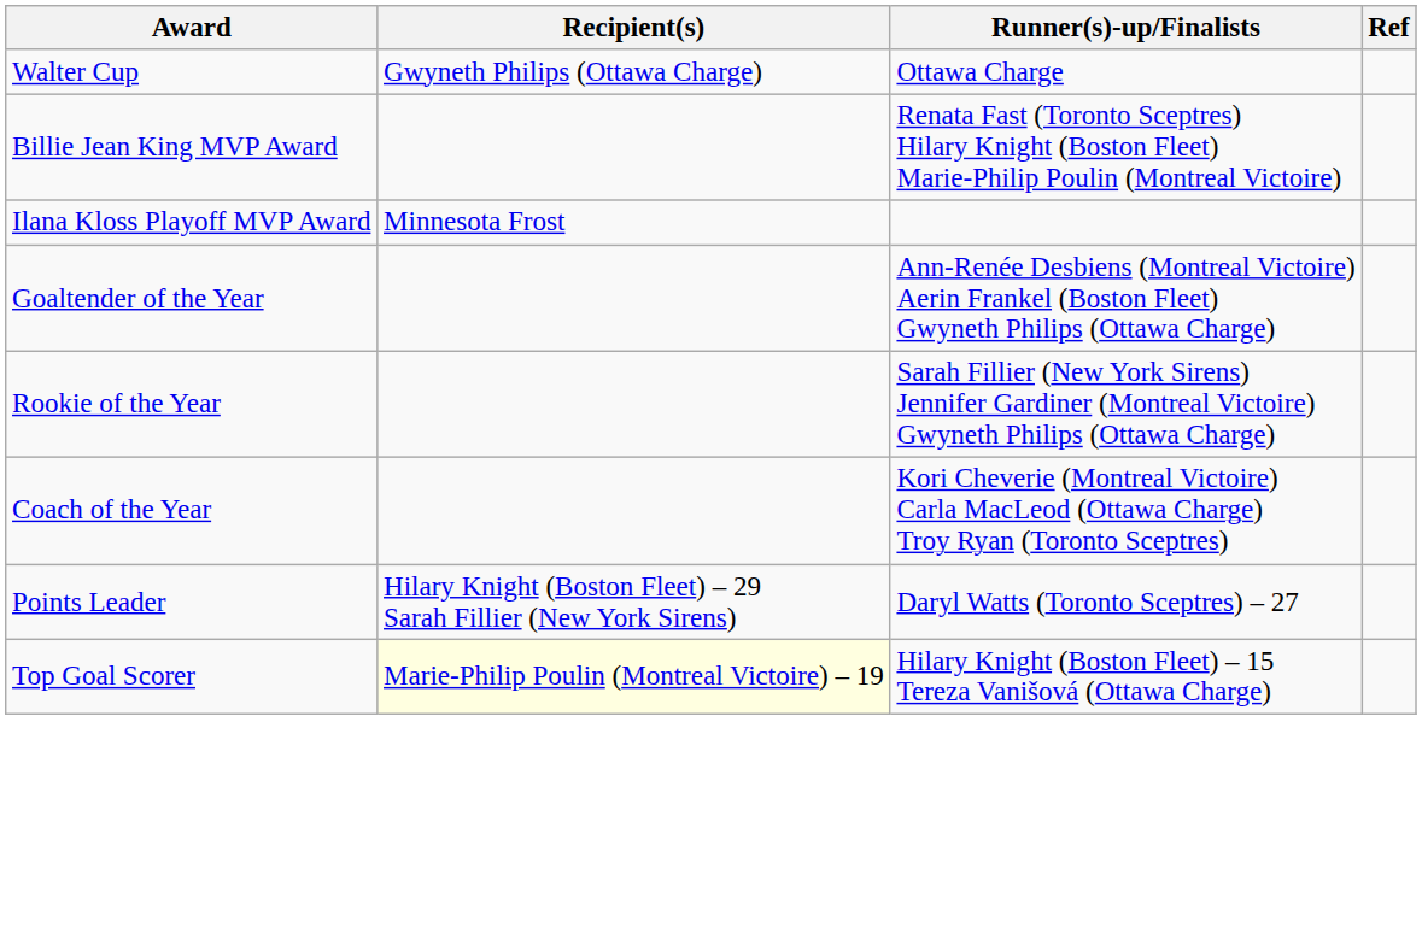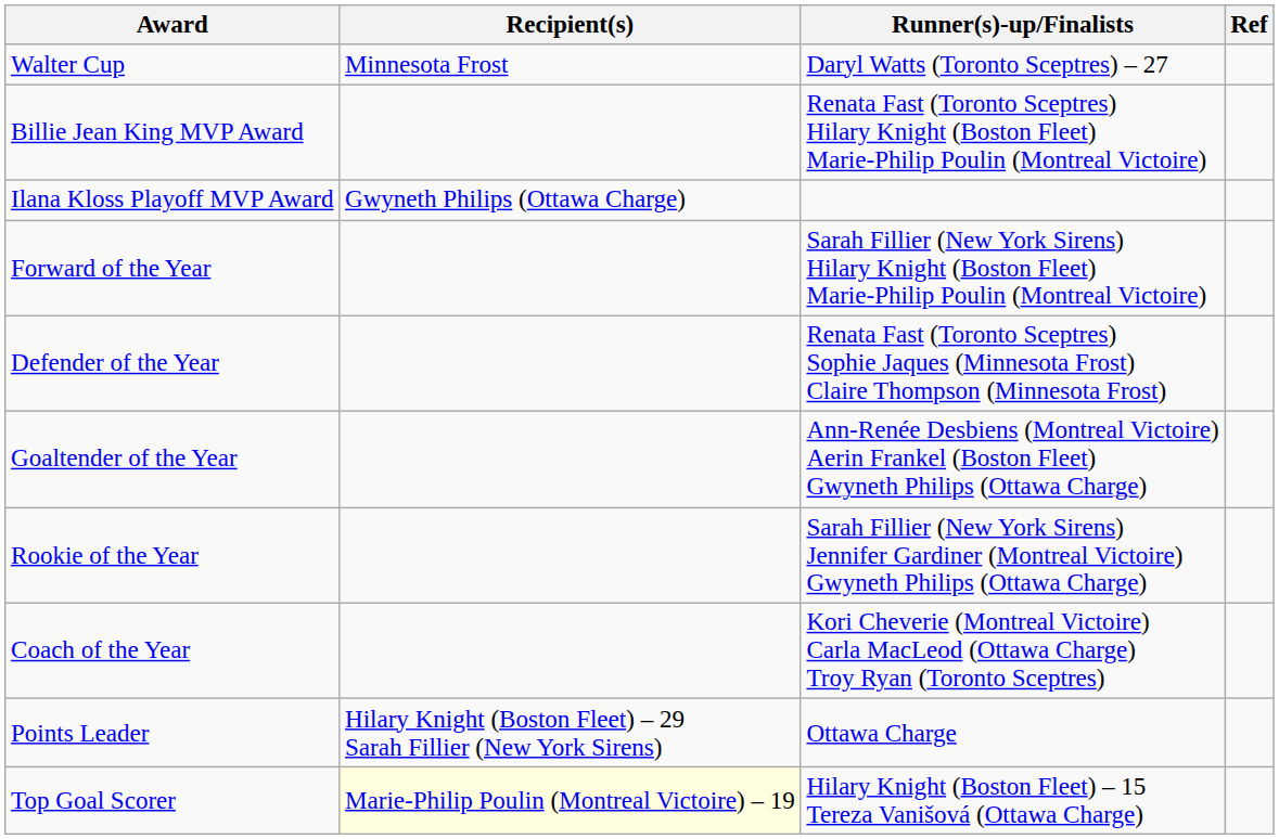Walter Cup | Recipient(s): Gwyneth Philips (Ottawa Charge) -> Minnesota Frost
Walter Cup | Runner(s)-up/Finalists: Ottawa Charge -> Daryl Watts (Toronto Sceptres) – 27
Ilana Kloss Playoff MVP Award | Recipient(s): Minnesota Frost -> Gwyneth Philips (Ottawa Charge)
+ row: Forward of the Year | Sarah Fillier (New York Sirens) Hilary Knight (Boston Fleet) Marie-Philip Poulin (Montreal Victoire)
+ row: Defender of the Year | Renata Fast (Toronto Sceptres) Sophie Jaques (Minnesota Frost) Claire Thompson (Minnesota Frost)
Points Leader | Runner(s)-up/Finalists: Daryl Watts (Toronto Sceptres) – 27 -> Ottawa Charge
